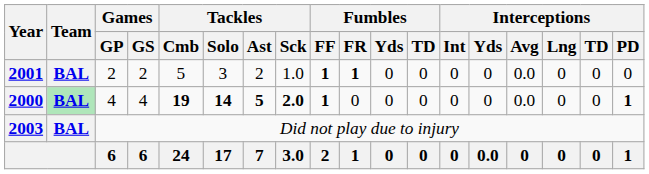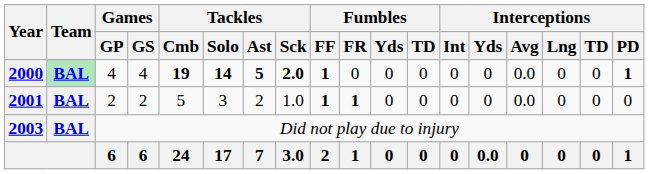rows swapped: 2000 <-> 2001
